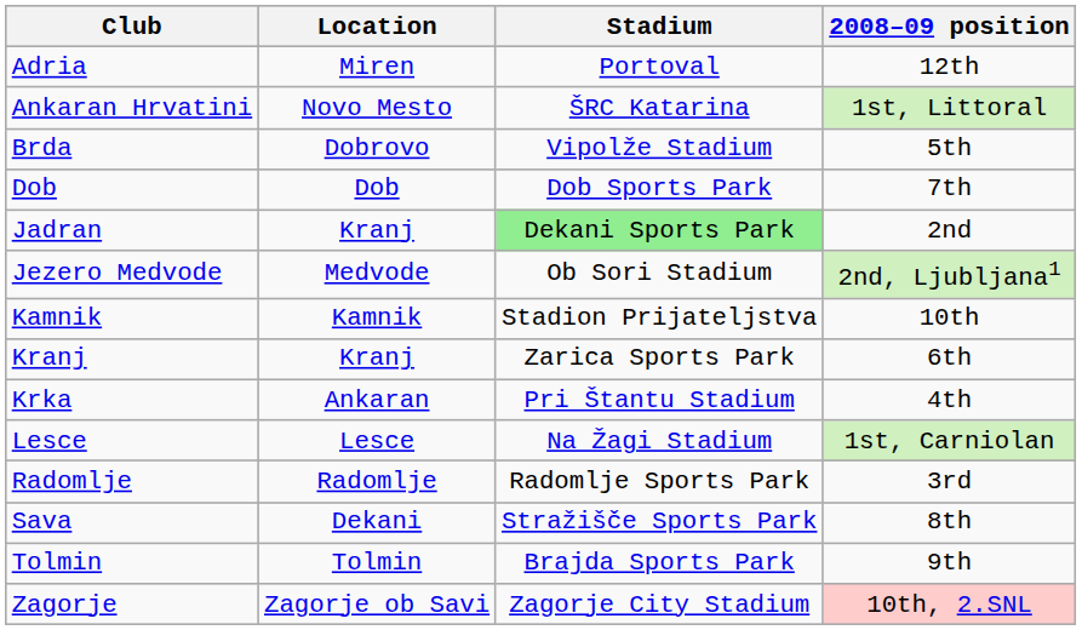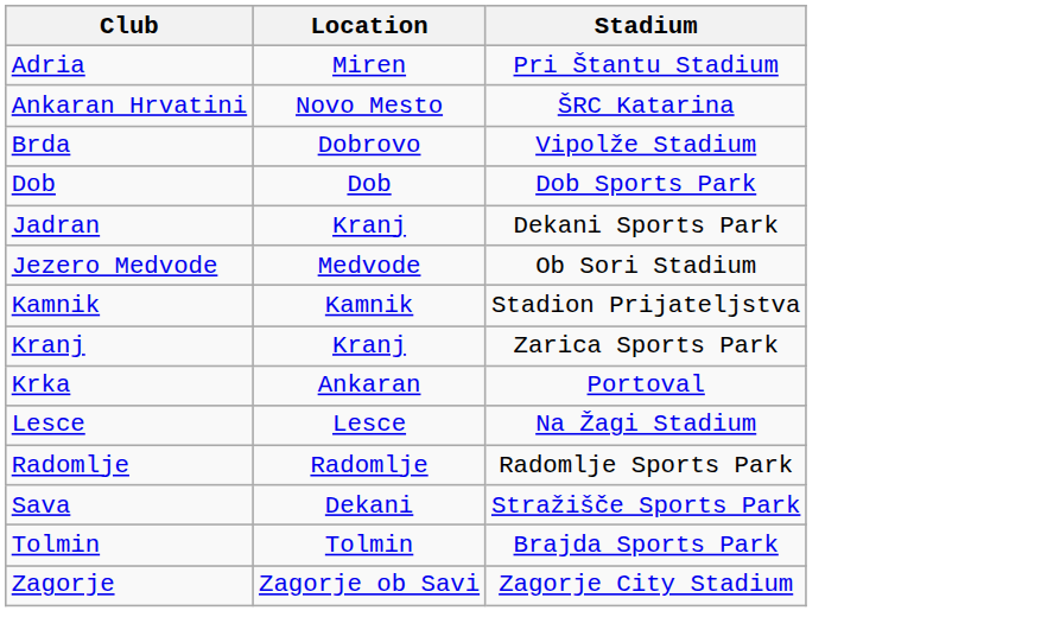- column: 2008–09 position | 12th | 1st, Littoral | 5th | 7th | 2nd | 2nd, Ljubljana1 | 10th | 6th | 4th | 1st, Carniolan | 3rd | 8th | 9th | 10th, 2.SNL
Adria | Stadium: Portoval -> Pri Štantu Stadium
Jadran | Stadium: lightgreen background -> no background
Krka | Stadium: Pri Štantu Stadium -> Portoval
